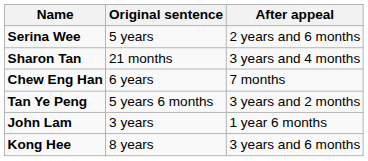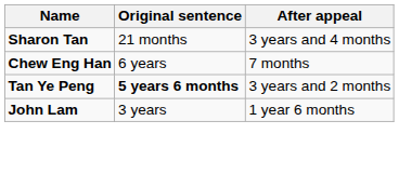- row: Serina Wee | 5 years | 2 years and 6 months
Tan Ye Peng | Original sentence: normal -> bold
- row: Kong Hee | 8 years | 3 years and 6 months
